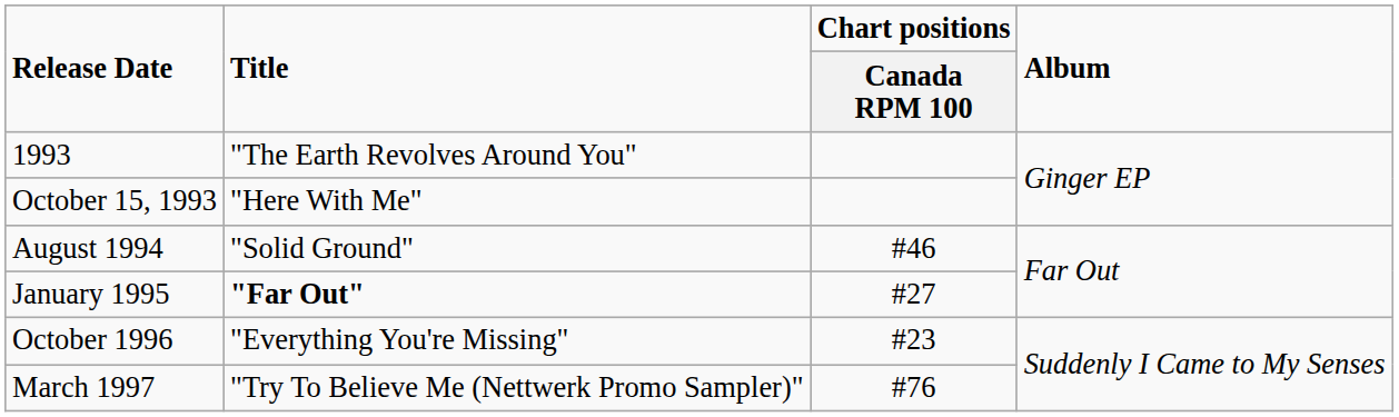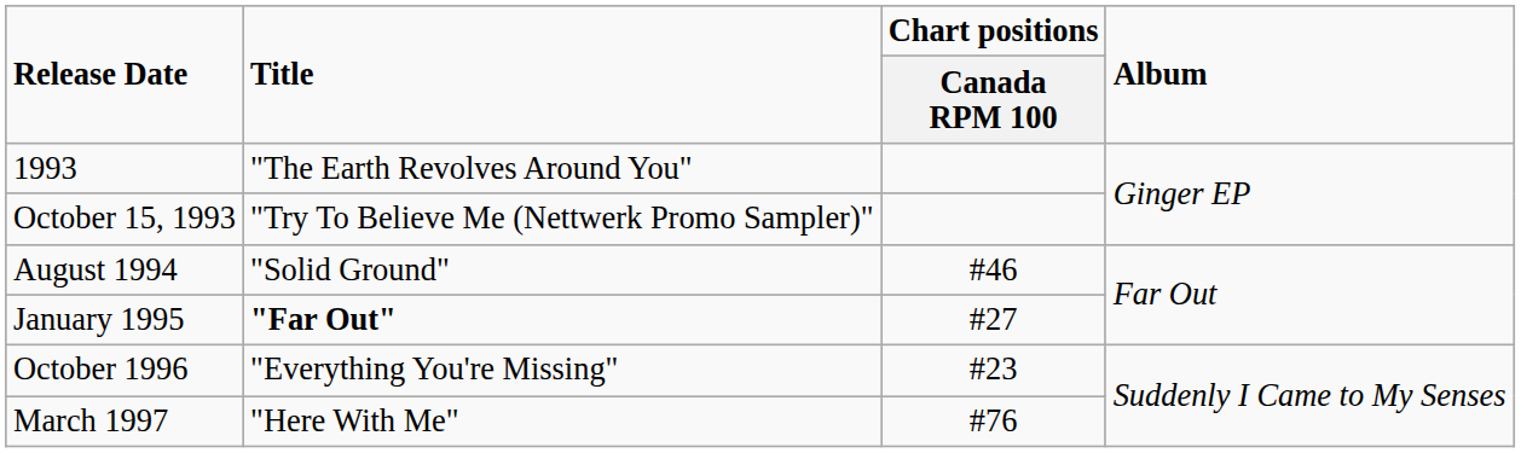October 15, 1993 | Title: "Here With Me" -> "Try To Believe Me (Nettwerk Promo Sampler)"
March 1997 | Title: "Try To Believe Me (Nettwerk Promo Sampler)" -> "Here With Me"
